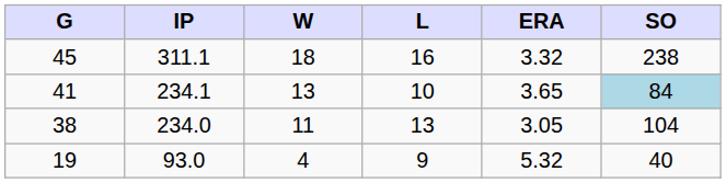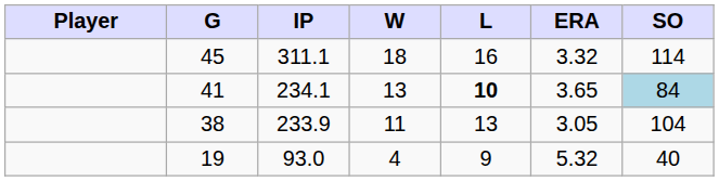+ column: Player
45 | SO: 238 -> 114
41 | L: normal -> bold
38 | IP: 234.0 -> 233.9
